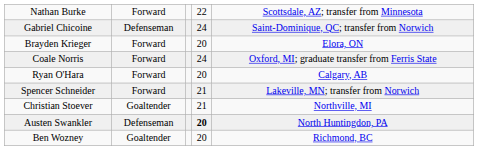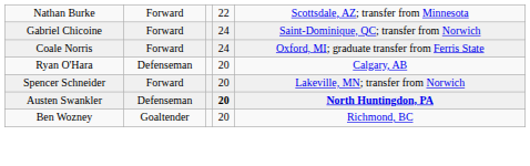Gabriel Chicoine | column 2: Defenseman -> Forward
- row: Brayden Krieger | Forward | 20 | Elora, ON
Ryan O'Hara | column 2: Forward -> Defenseman
Spencer Schneider | column 4: 21 -> 20
- row: Christian Stoever | Goaltender | 21 | Northville, MI
Austen Swankler | column 5: normal -> bold
